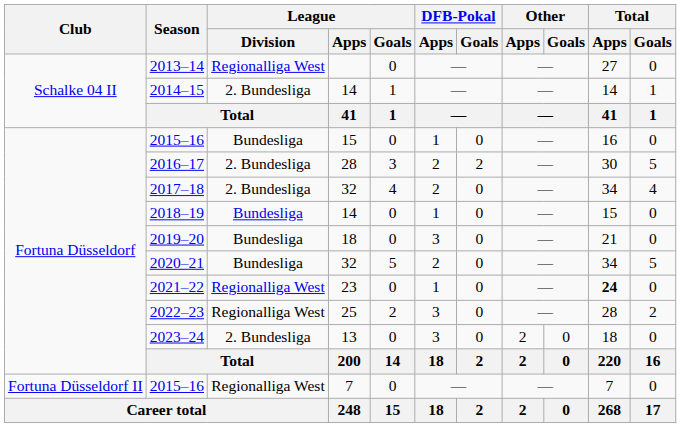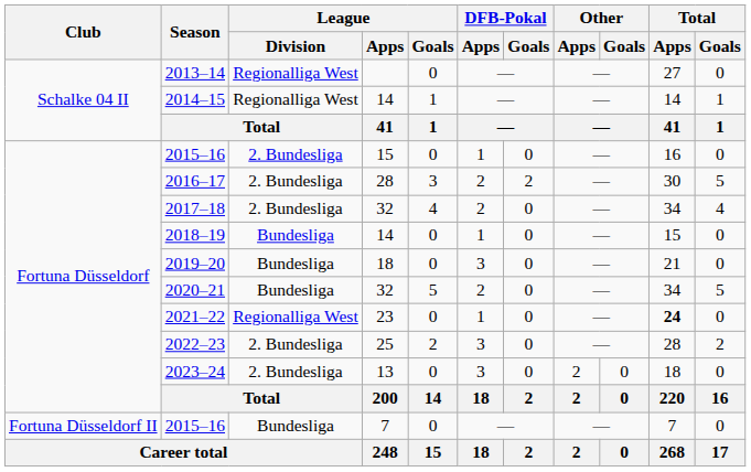2014–15 | League / Division: 2. Bundesliga -> Regionalliga West
2015–16 / 15 | League / Division: Bundesliga -> 2. Bundesliga
2022–23 | League / Division: Regionalliga West -> 2. Bundesliga
2015–16 / 7 | League / Division: Regionalliga West -> Bundesliga
